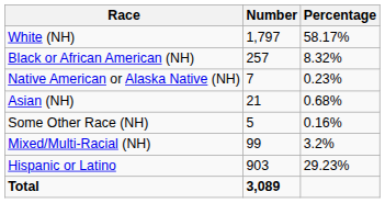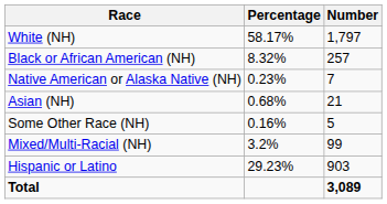columns swapped: Number <-> Percentage
